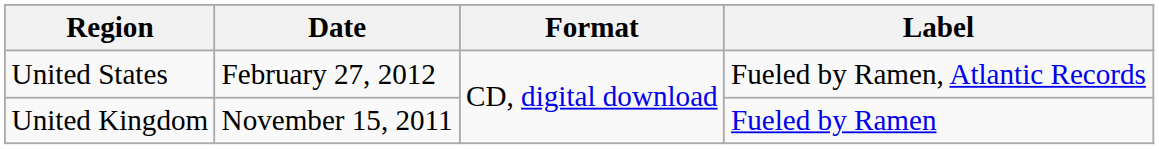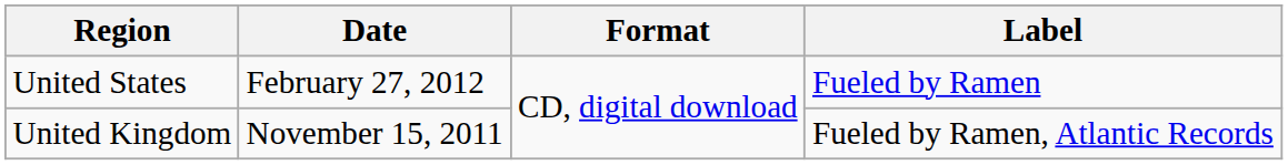United States | Label: Fueled by Ramen, Atlantic Records -> Fueled by Ramen
United Kingdom | Label: Fueled by Ramen -> Fueled by Ramen, Atlantic Records
